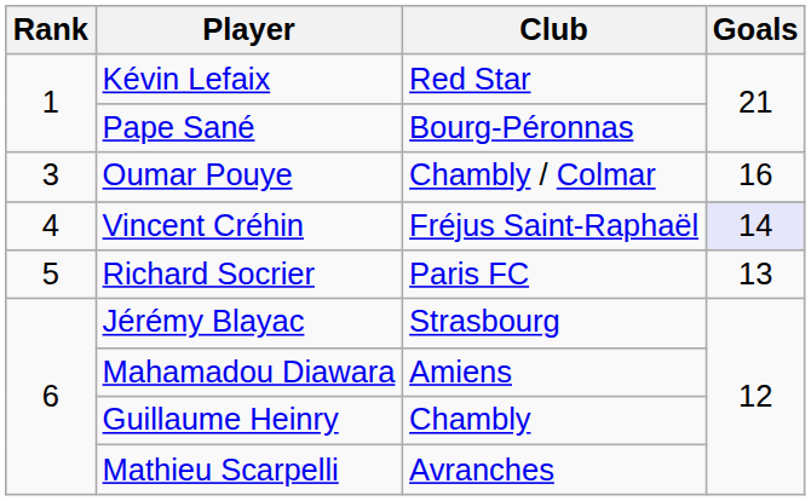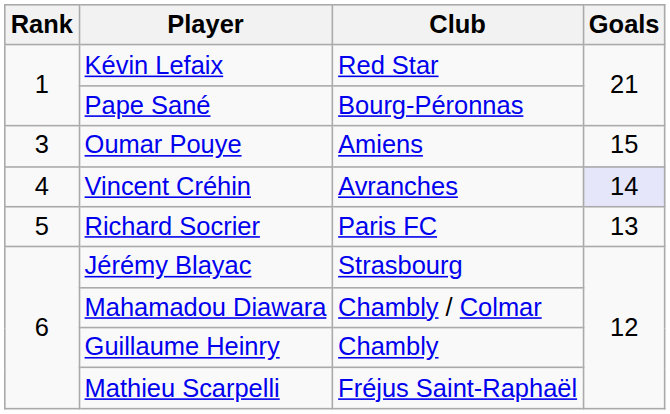Oumar Pouye | Club: Chambly / Colmar -> Amiens
Oumar Pouye | Goals: 16 -> 15
Vincent Créhin | Club: Fréjus Saint-Raphaël -> Avranches
Mahamadou Diawara | Club: Amiens -> Chambly / Colmar
Mathieu Scarpelli | Club: Avranches -> Fréjus Saint-Raphaël
